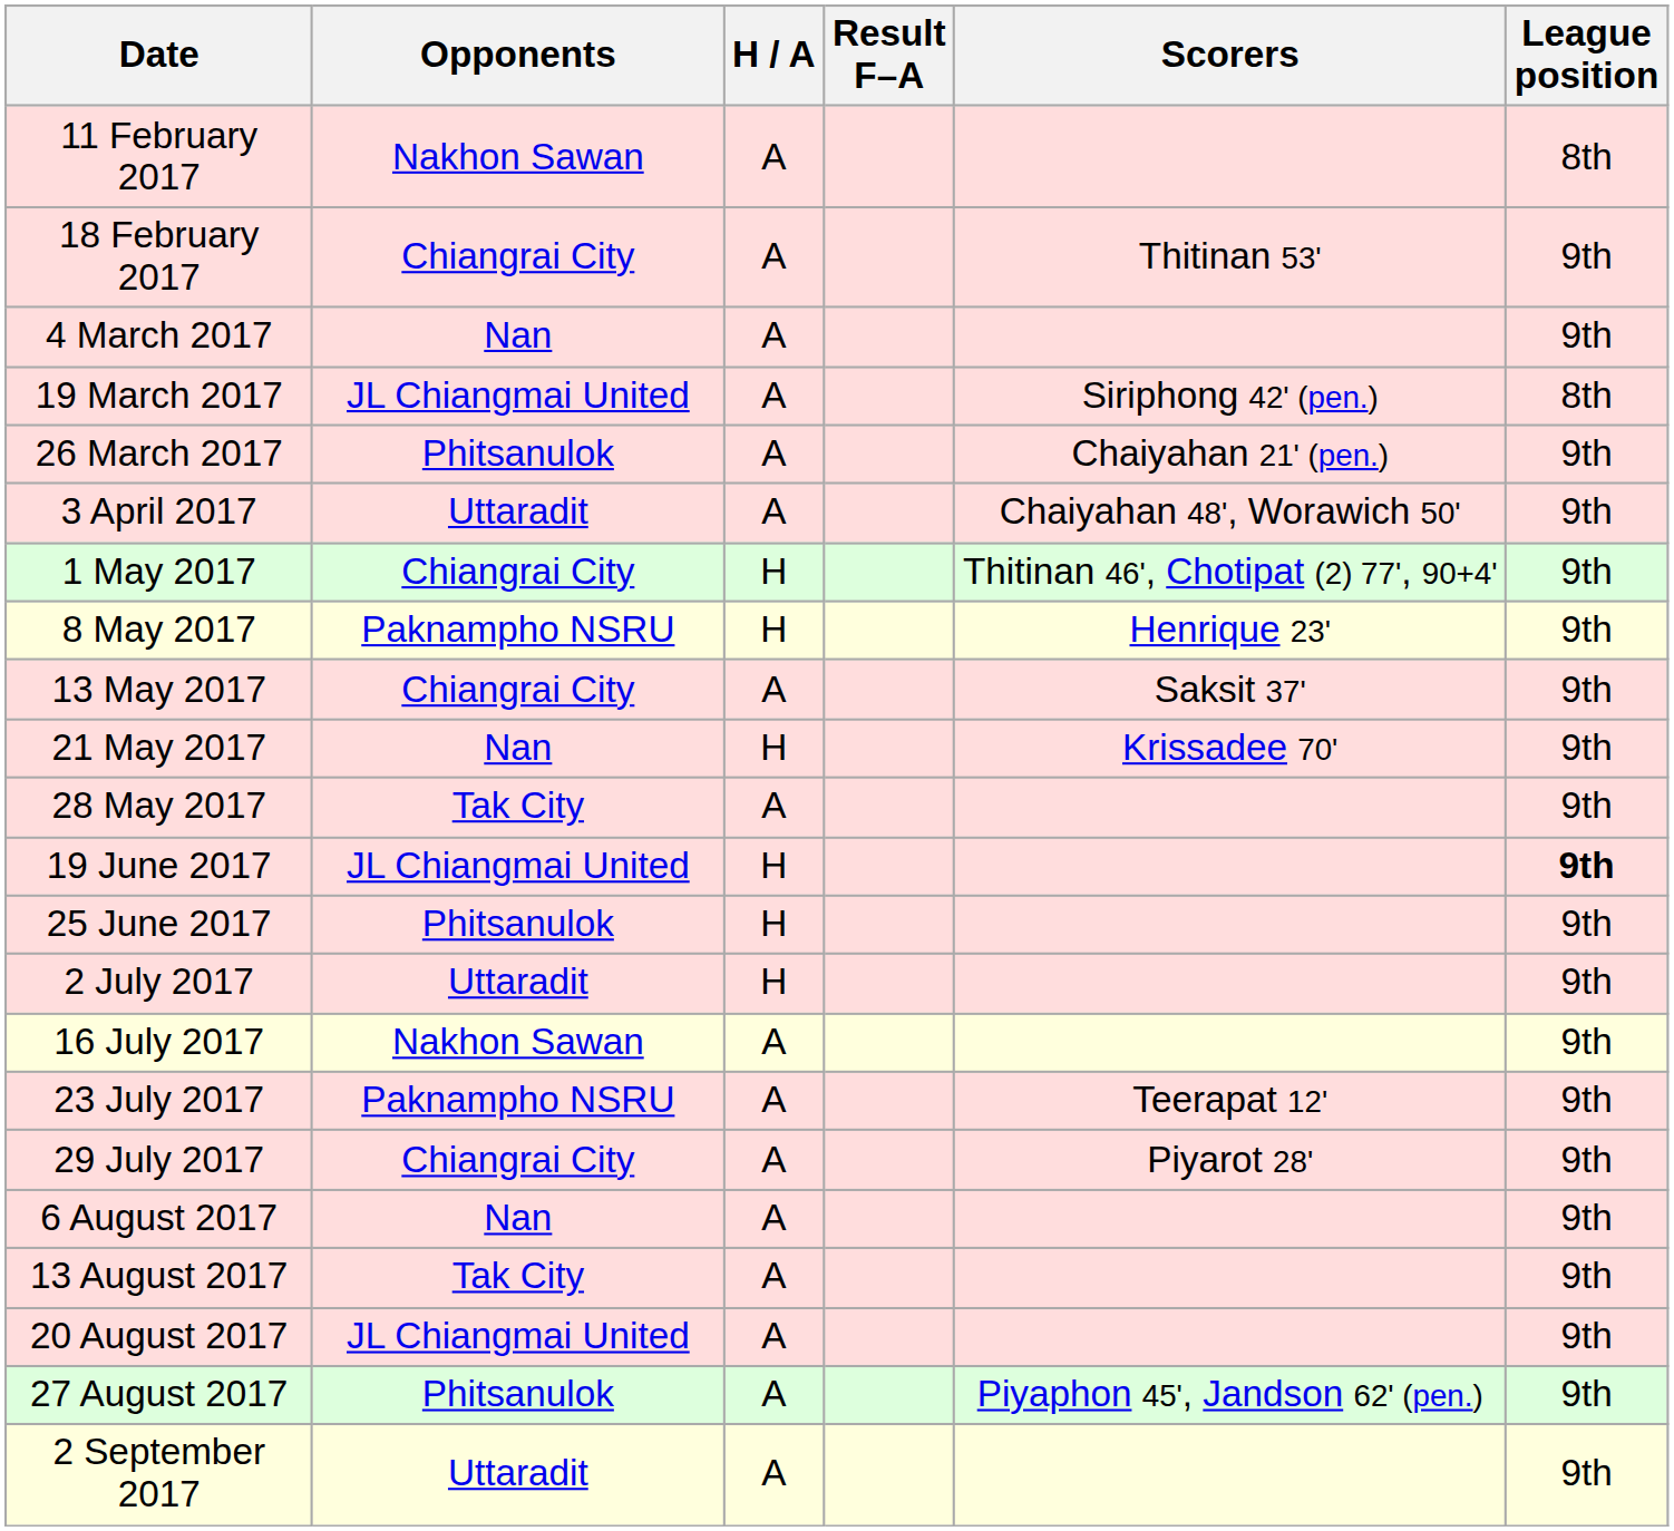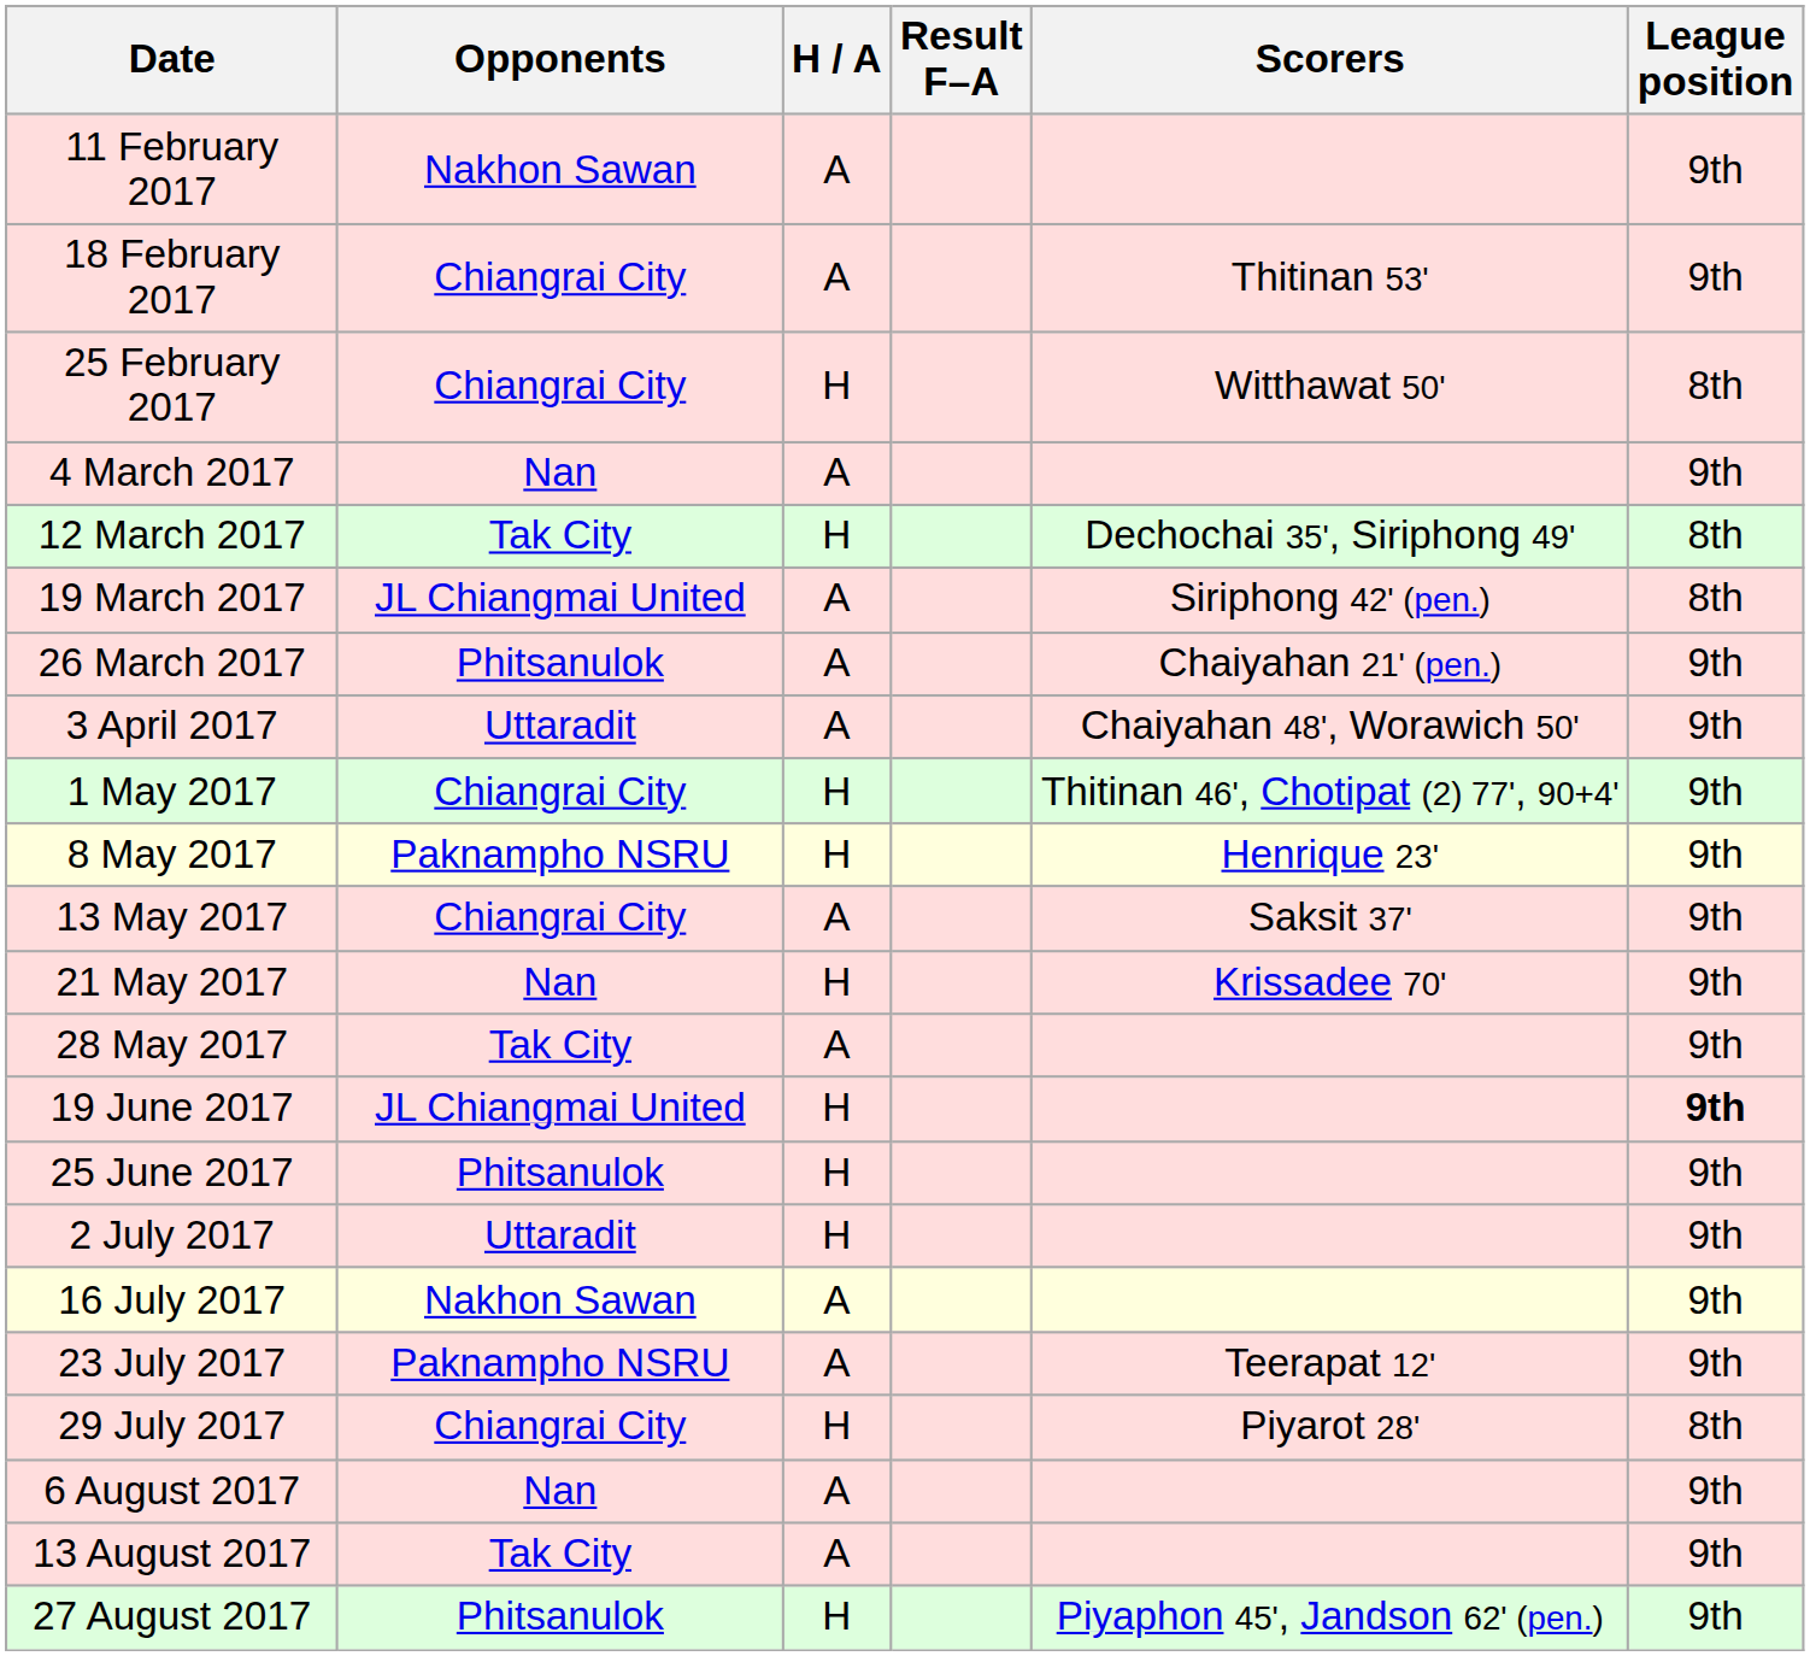11 February 2017 | League position: 8th -> 9th
+ row: 25 February 2017 | Chiangrai City | H | Witthawat 50' | 8th
+ row: 12 March 2017 | Tak City | H | Dechochai 35', Siriphong 49' | 8th
29 July 2017 | H / A: A -> H
29 July 2017 | League position: 9th -> 8th
- row: 20 August 2017 | JL Chiangmai United | A | 9th
27 August 2017 | H / A: A -> H
- row: 2 September 2017 | Uttaradit | A | 9th
